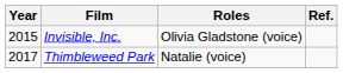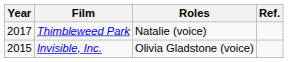rows swapped: Invisible, Inc. <-> Thimbleweed Park
